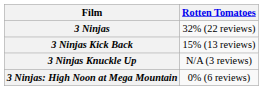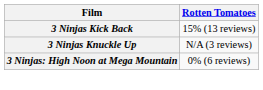- row: 3 Ninjas | 32% (22 reviews)
